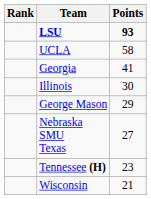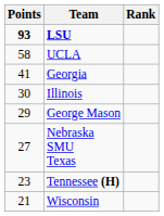columns swapped: Rank <-> Points
